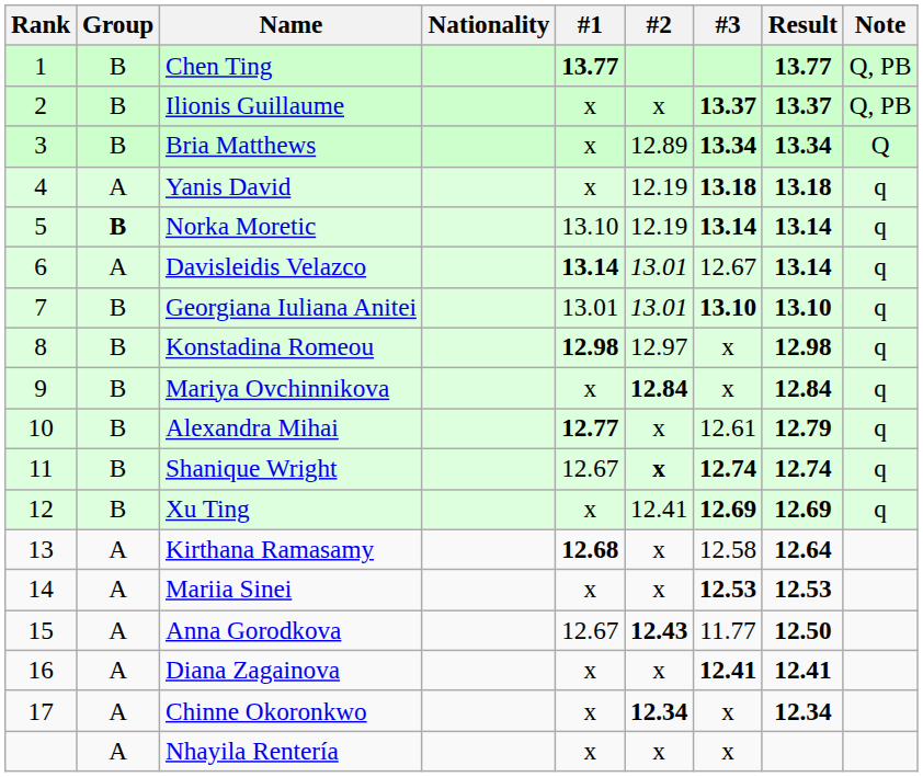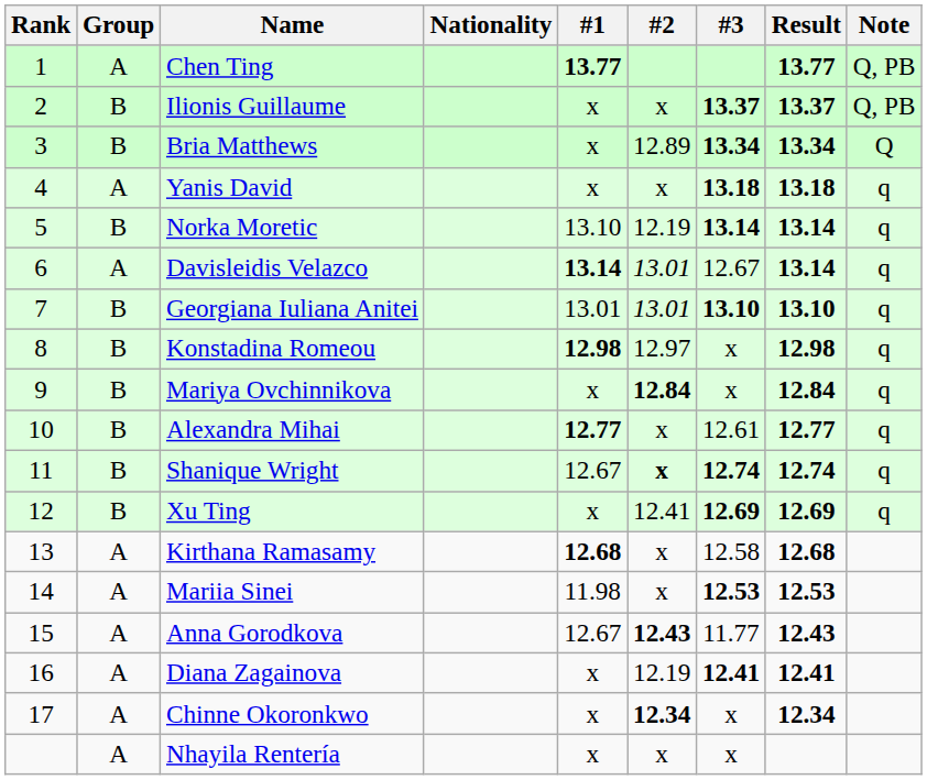Chen Ting | Group: B -> A
Yanis David | #2: 12.19 -> x
Norka Moretic | Group: bold -> normal
Alexandra Mihai | Result: 12.79 -> 12.77
Kirthana Ramasamy | Result: 12.64 -> 12.68
Mariia Sinei | #1: x -> 11.98
Anna Gorodkova | Result: 12.50 -> 12.43
Diana Zagainova | #2: x -> 12.19
